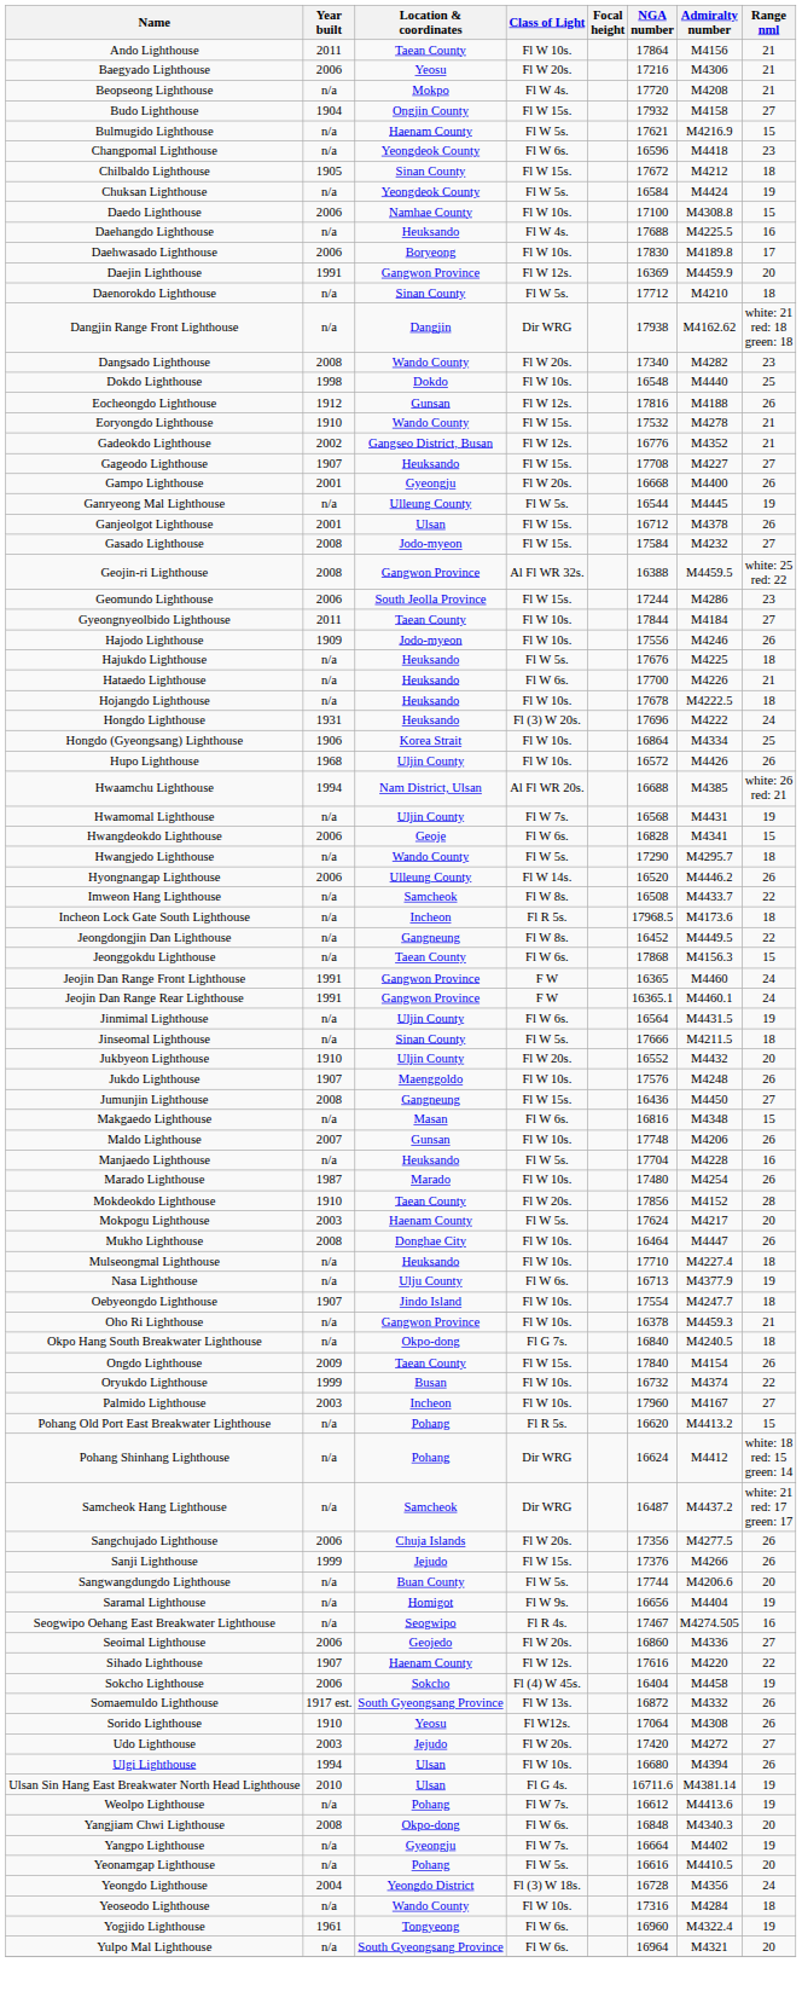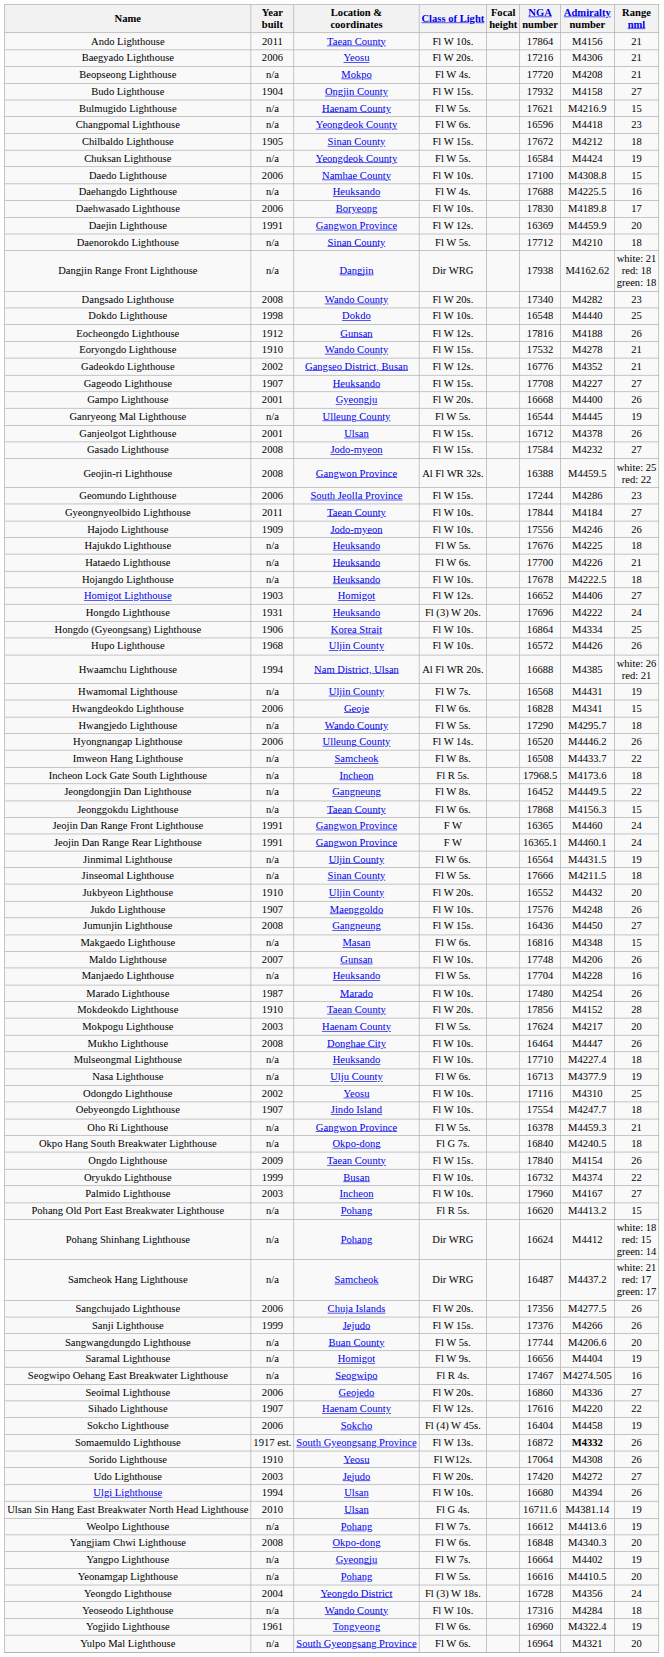+ row: Homigot Lighthouse | 1903 | Homigot | Fl W 12s. | 16652 | M4406 | 27
+ row: Odongdo Lighthouse | 2002 | Yeosu | Fl W 10s. | 17116 | M4310 | 25
Oho Ri Lighthouse | Class of Light: Fl W 10s. -> Fl W 5s.
Somaemuldo Lighthouse | Admiralty number: normal -> bold
